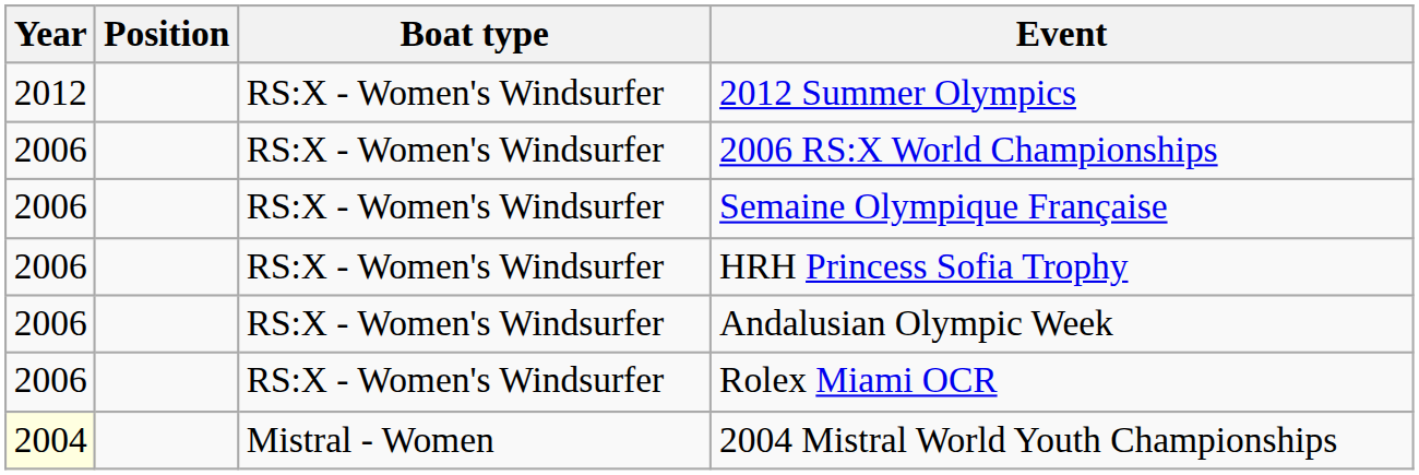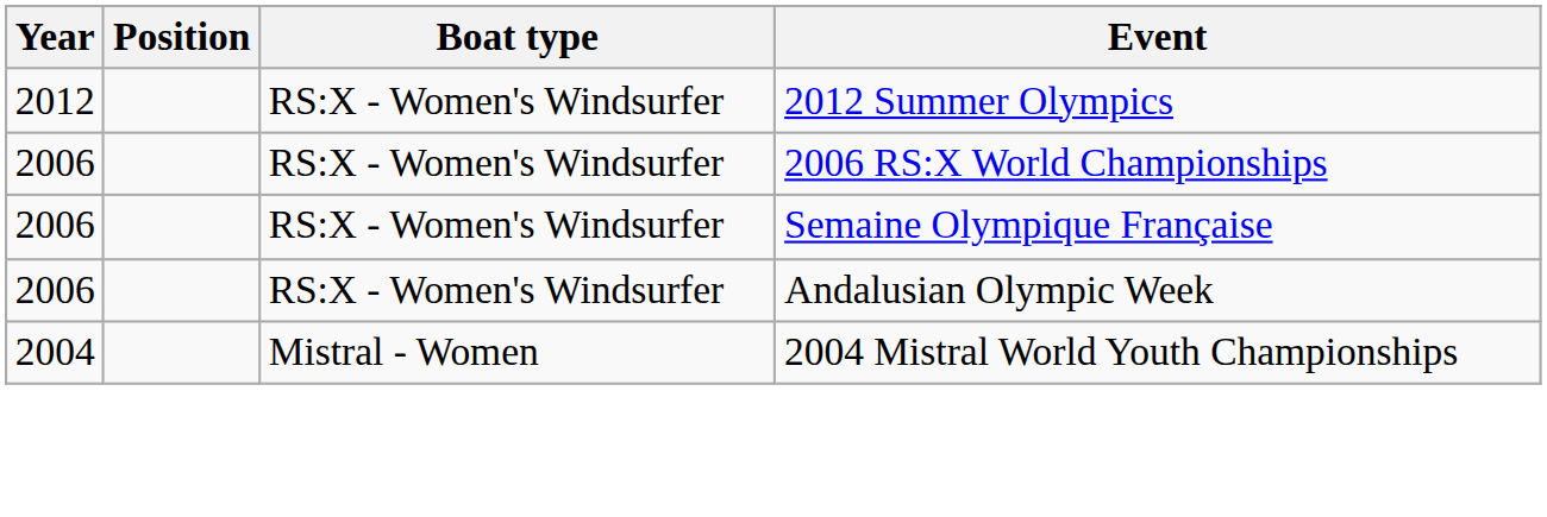- row: 2006 | RS:X - Women's Windsurfer | HRH Princess Sofia Trophy
- row: 2006 | RS:X - Women's Windsurfer | Rolex Miami OCR
2004 Mistral World Youth Championships | Year: lightyellow background -> no background
